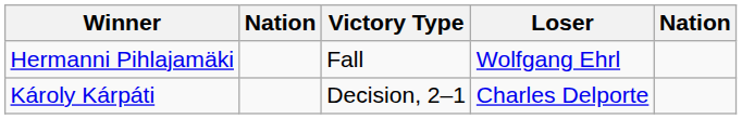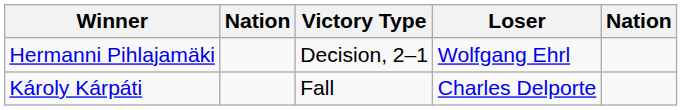Hermanni Pihlajamäki | Victory Type: Fall -> Decision, 2–1
Károly Kárpáti | Victory Type: Decision, 2–1 -> Fall
